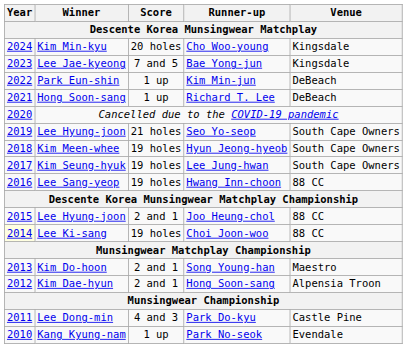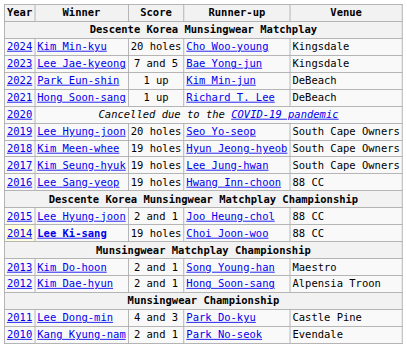Seo Yo-seop | Score: 21 holes -> 20 holes
Choi Joon-woo | Winner: normal -> bold
Park No-seok | Score: 1 up -> 2 and 1
